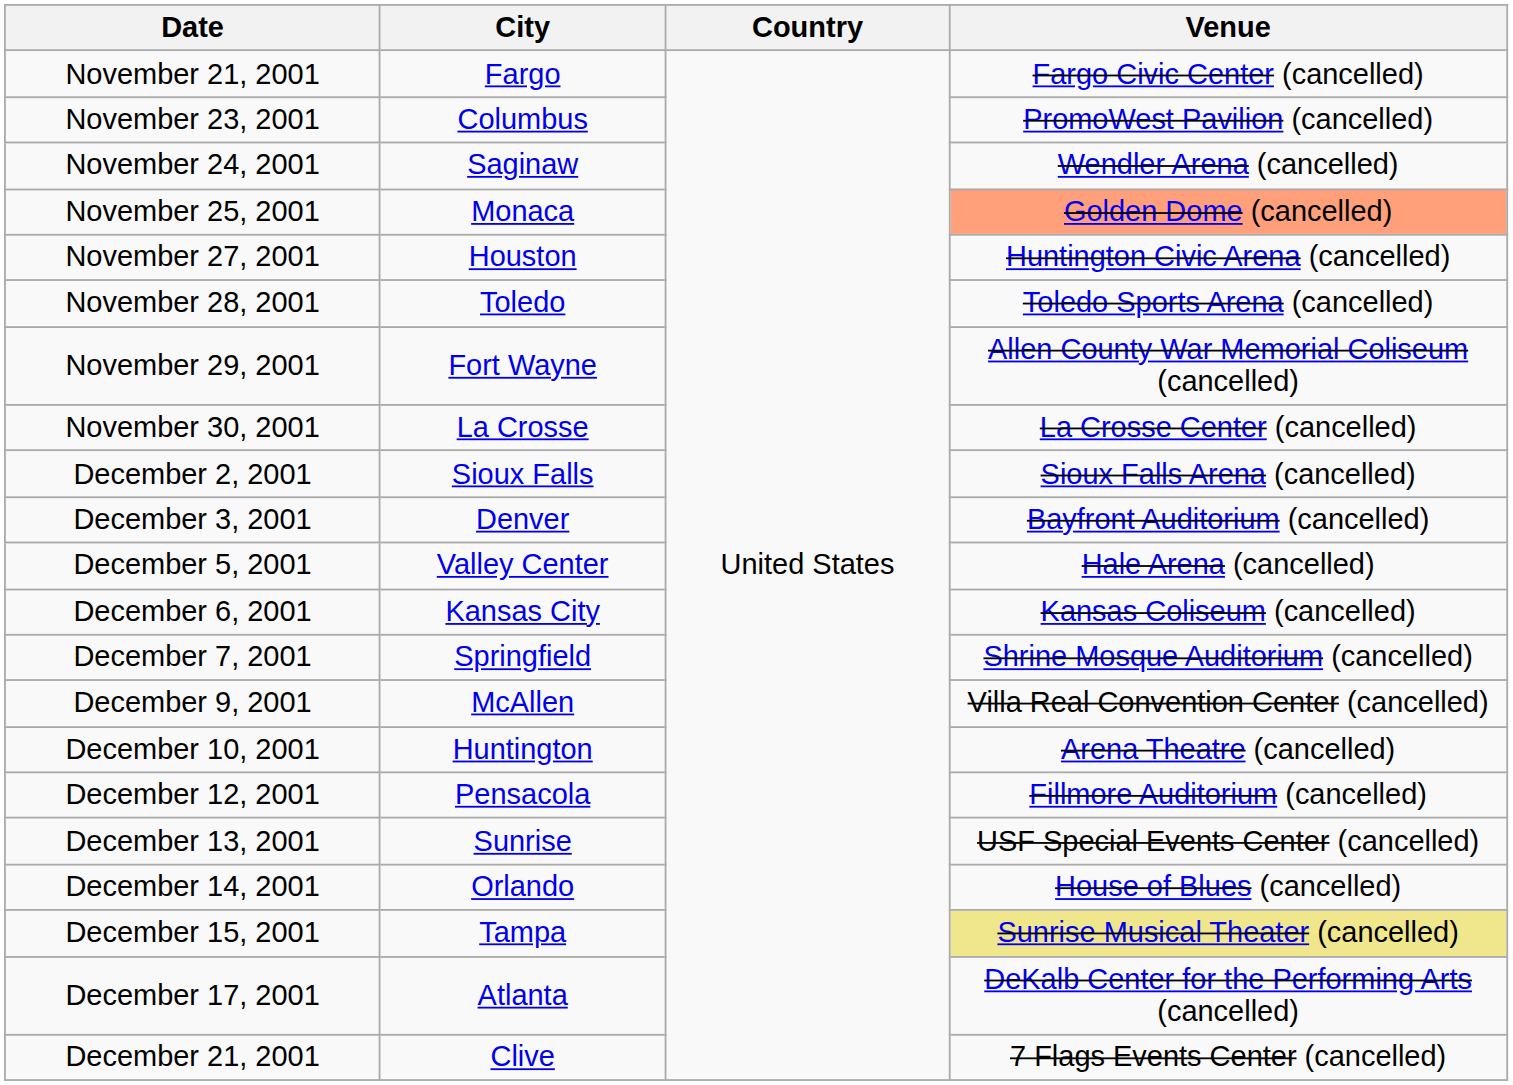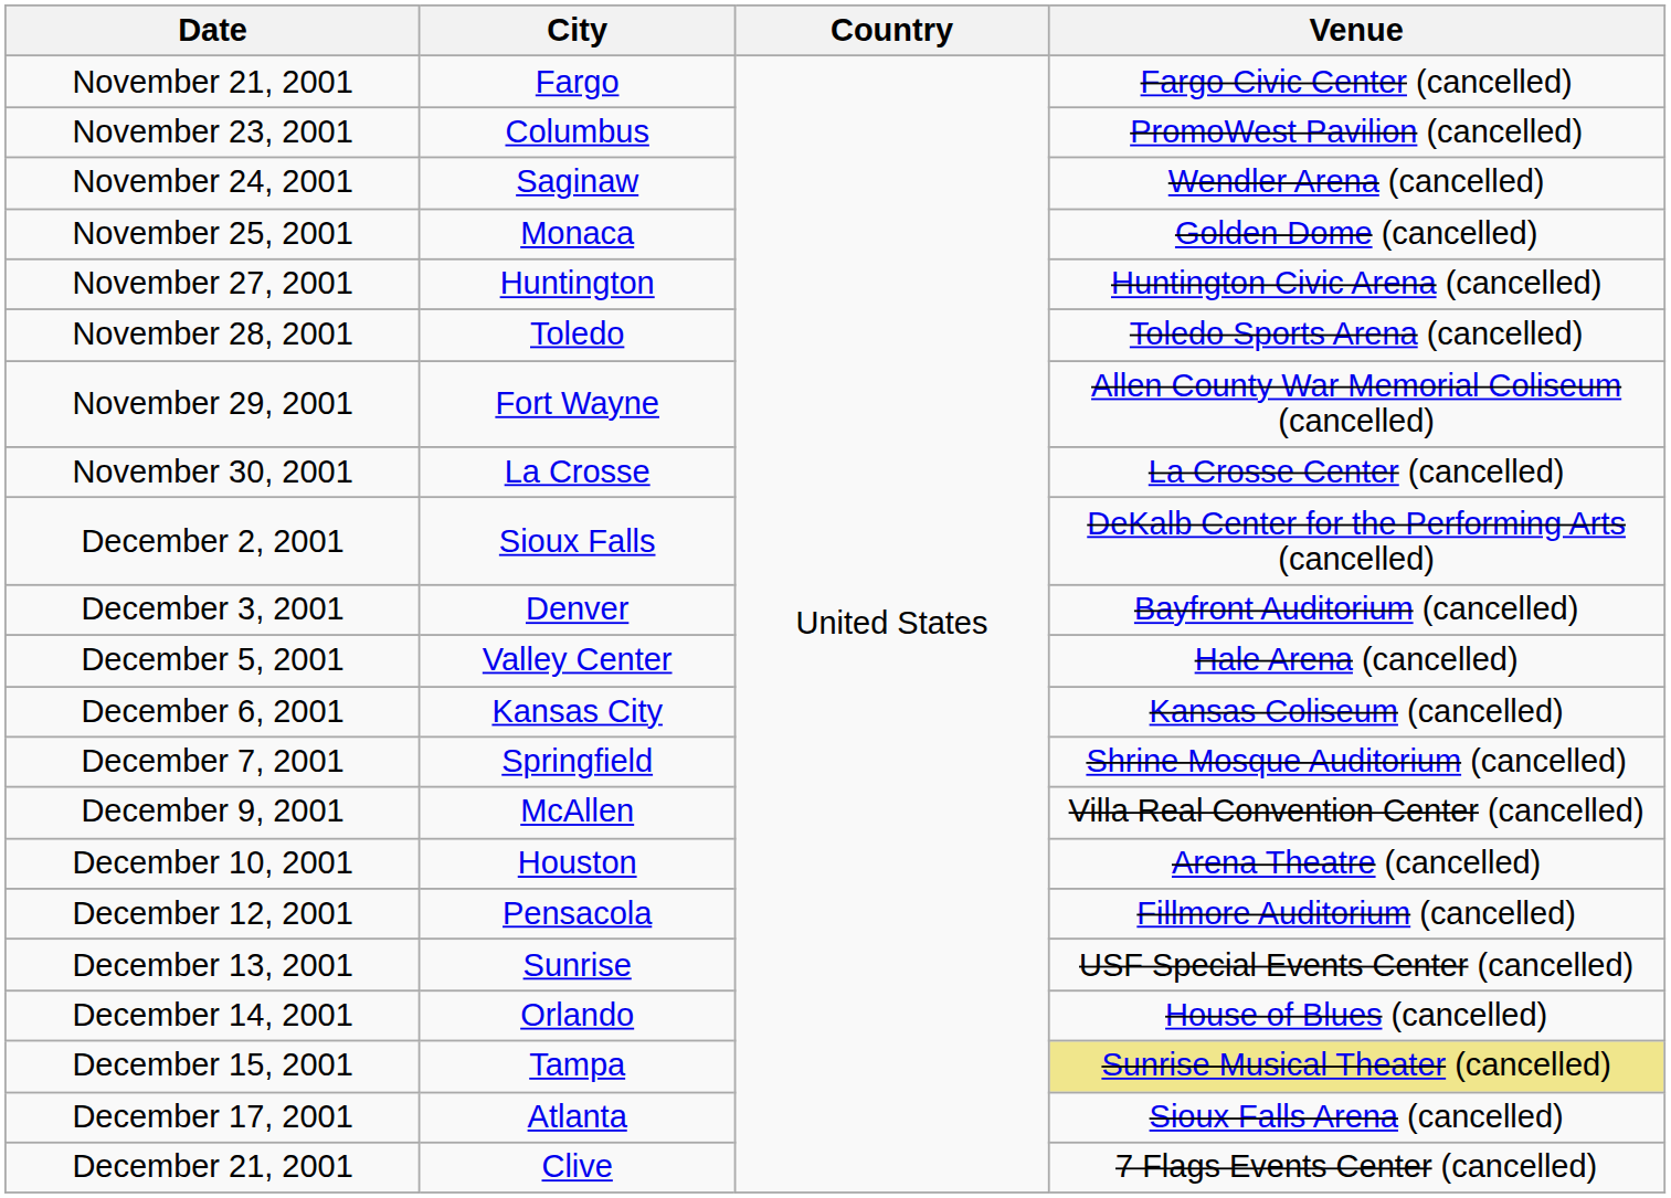November 25, 2001 | Venue: lightsalmon background -> no background
November 27, 2001 | City: Houston -> Huntington
December 2, 2001 | Venue: Sioux Falls Arena (cancelled) -> DeKalb Center for the Performing Arts (cancelled)
December 10, 2001 | City: Huntington -> Houston
December 17, 2001 | Venue: DeKalb Center for the Performing Arts (cancelled) -> Sioux Falls Arena (cancelled)
